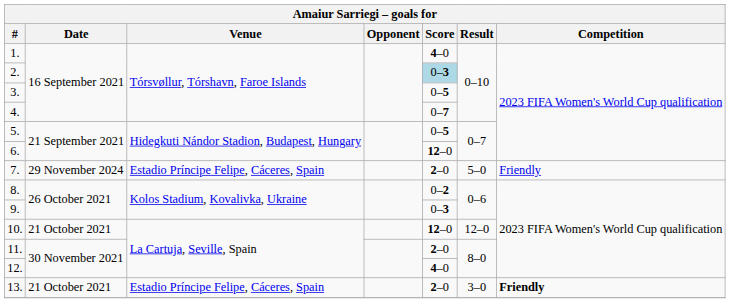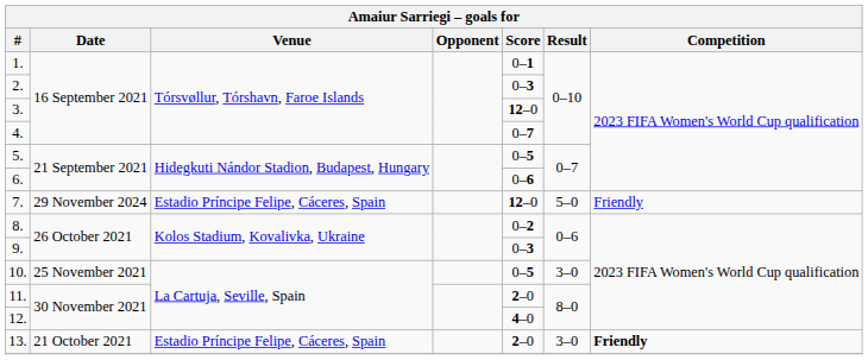1. | Score: 4–0 -> 0–1
2. | Score: lightblue background -> no background
3. | Score: 0–5 -> 12–0
6. | Score: 12–0 -> 0–6
7. | Score: 2–0 -> 12–0
10. | Date: 21 October 2021 -> 25 November 2021
10. | Score: 12–0 -> 0–5
10. | Result: 12–0 -> 3–0
